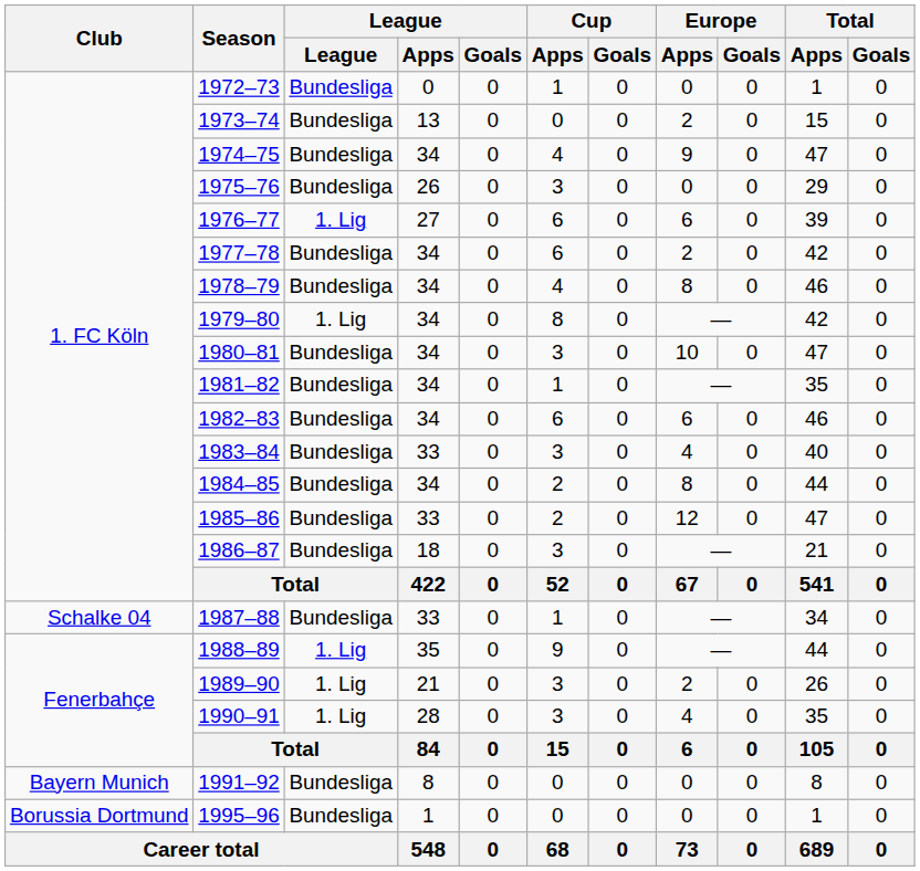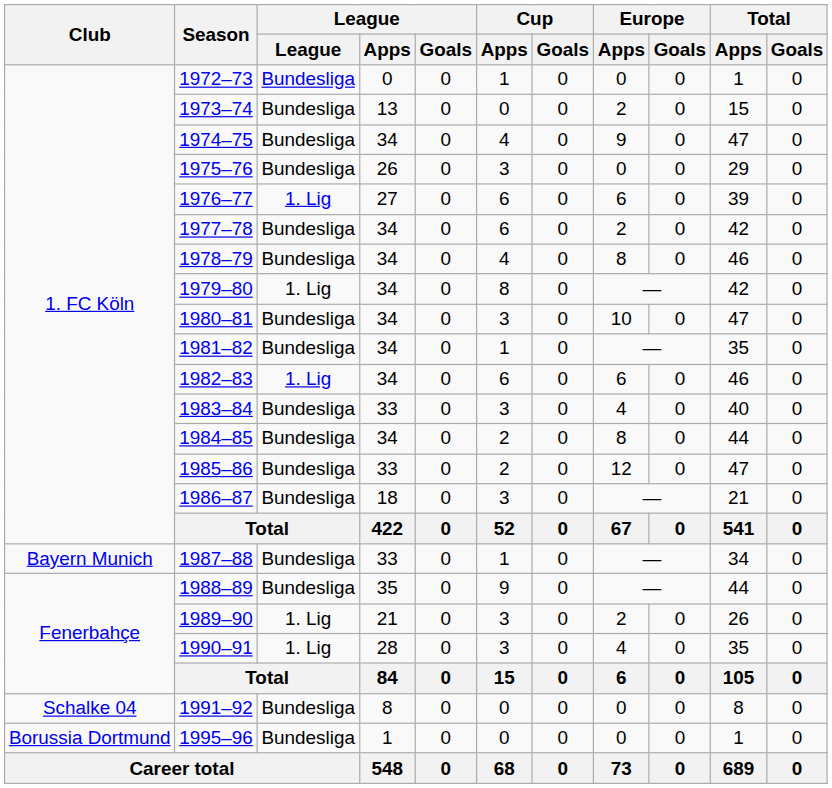1982–83 | League: Bundesliga -> 1. Lig
1987–88 | Club: Schalke 04 -> Bayern Munich
1988–89 | League: 1. Lig -> Bundesliga
1991–92 | Club: Bayern Munich -> Schalke 04
